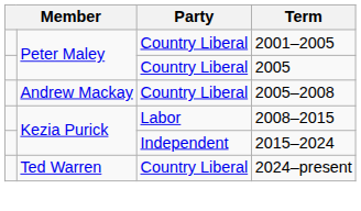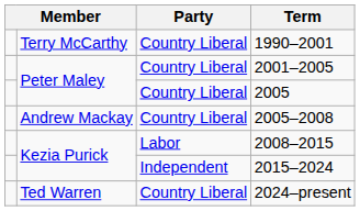+ row: Terry McCarthy | Country Liberal | 1990–2001
